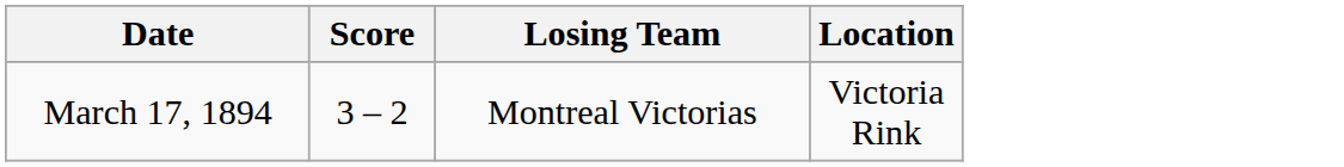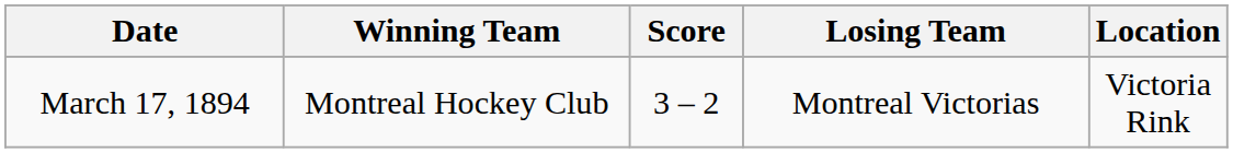+ column: Winning Team | Montreal Hockey Club
